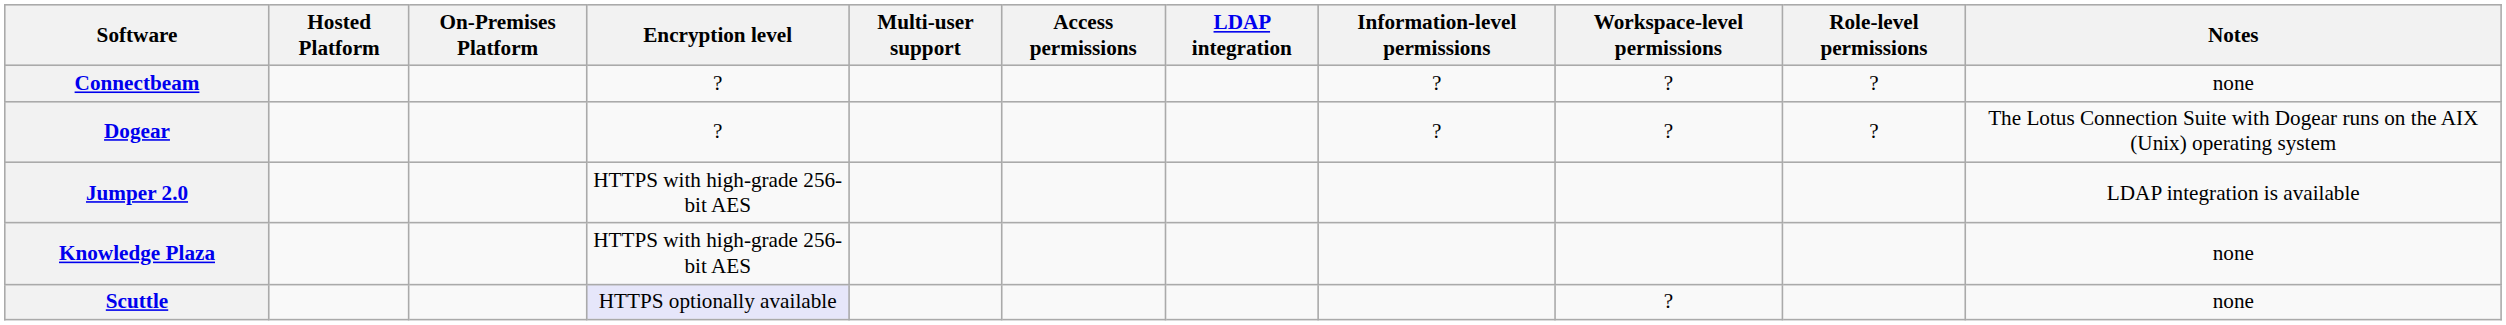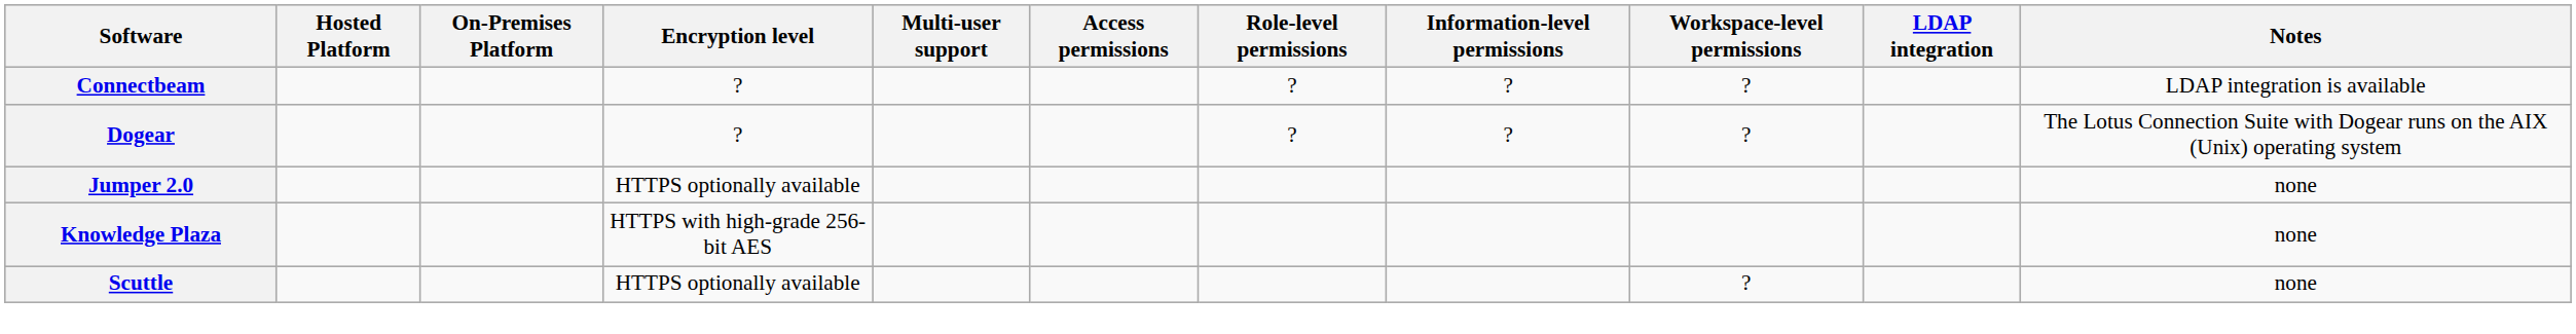columns swapped: LDAP integration <-> Role-level permissions
Connectbeam | Notes: none -> LDAP integration is available
Jumper 2.0 | Encryption level: HTTPS with high-grade 256-bit AES -> HTTPS optionally available
Jumper 2.0 | Notes: LDAP integration is available -> none
Scuttle | Encryption level: lavender background -> no background
